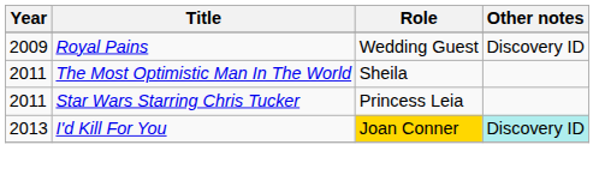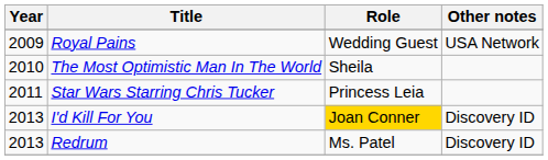Royal Pains | Other notes: Discovery ID -> USA Network
The Most Optimistic Man In The World | Year: 2011 -> 2010
I'd Kill For You | Other notes: paleturquoise background -> no background
+ row: 2013 | Redrum | Ms. Patel | Discovery ID
